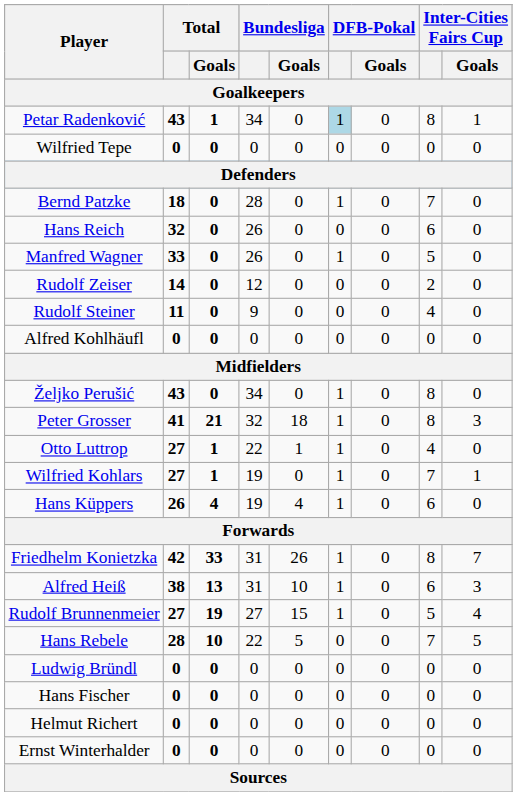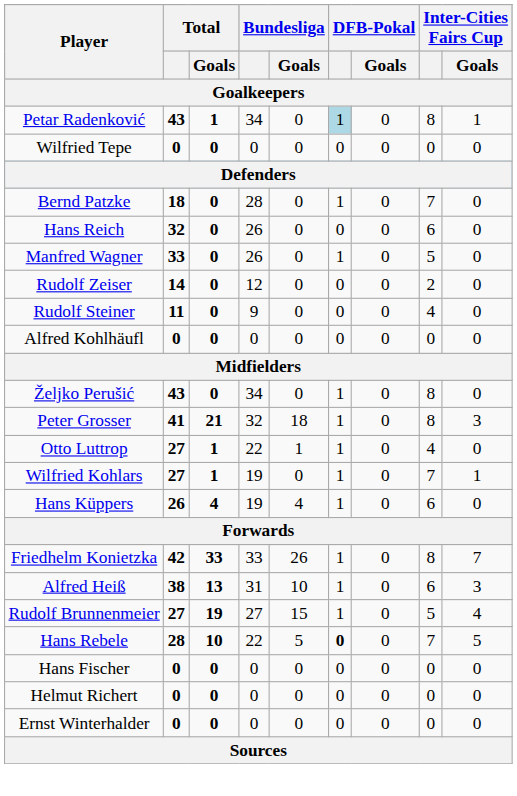Friedhelm Konietzka | Bundesliga: 31 -> 33
Hans Rebele | DFB-Pokal: normal -> bold
- row: Ludwig Bründl | 0 | 0 | 0 | 0 | 0 | 0 | 0 | 0
